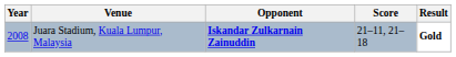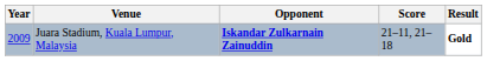Juara Stadium, Kuala Lumpur, Malaysia | Year: 2008 -> 2009
